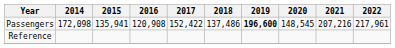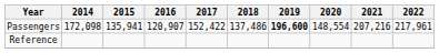Passengers | 2016: 120,908 -> 120,907
Passengers | 2020: 148,545 -> 148,554
